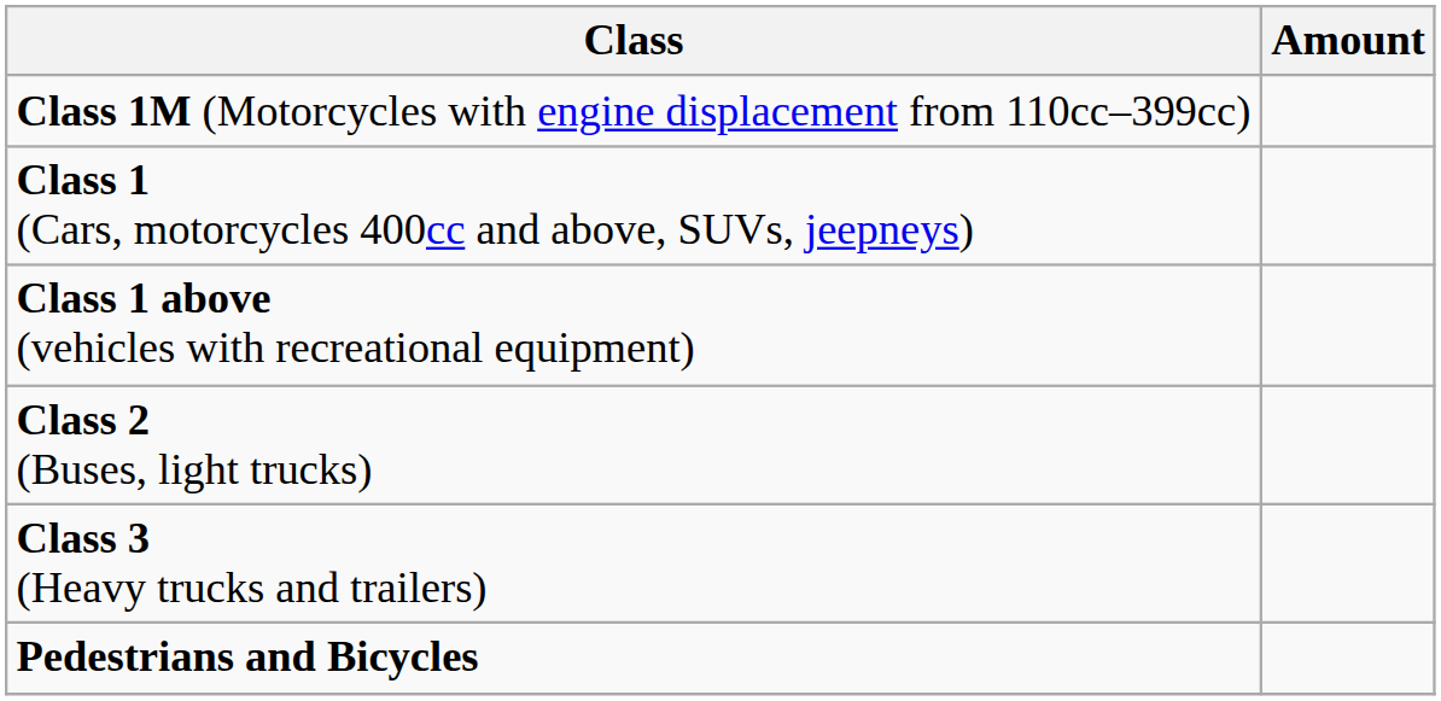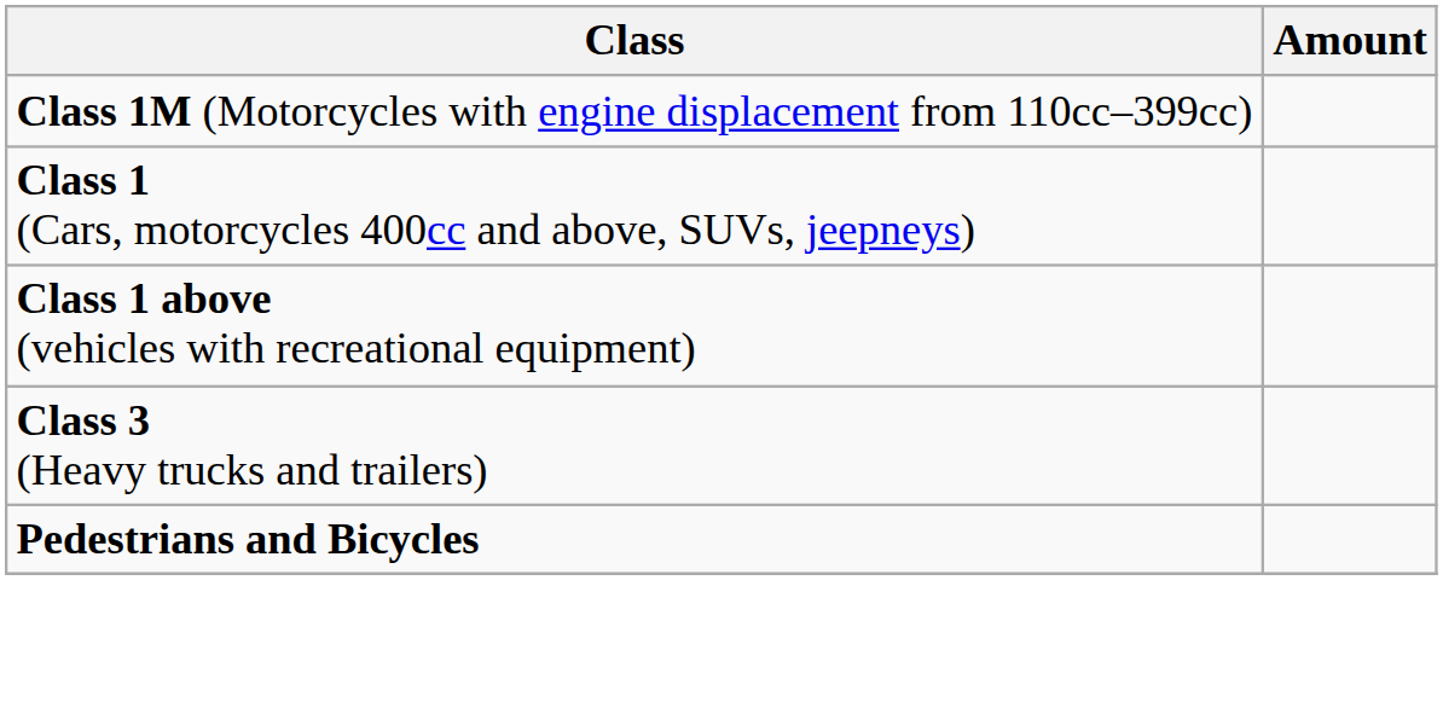- row: Class 2 (Buses, light trucks)
